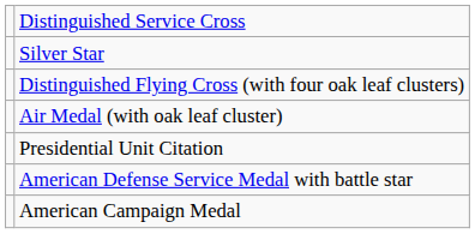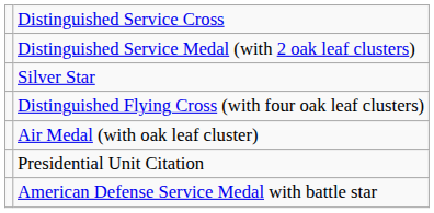+ row: Distinguished Service Medal (with 2 oak leaf clusters)
- row: American Campaign Medal
